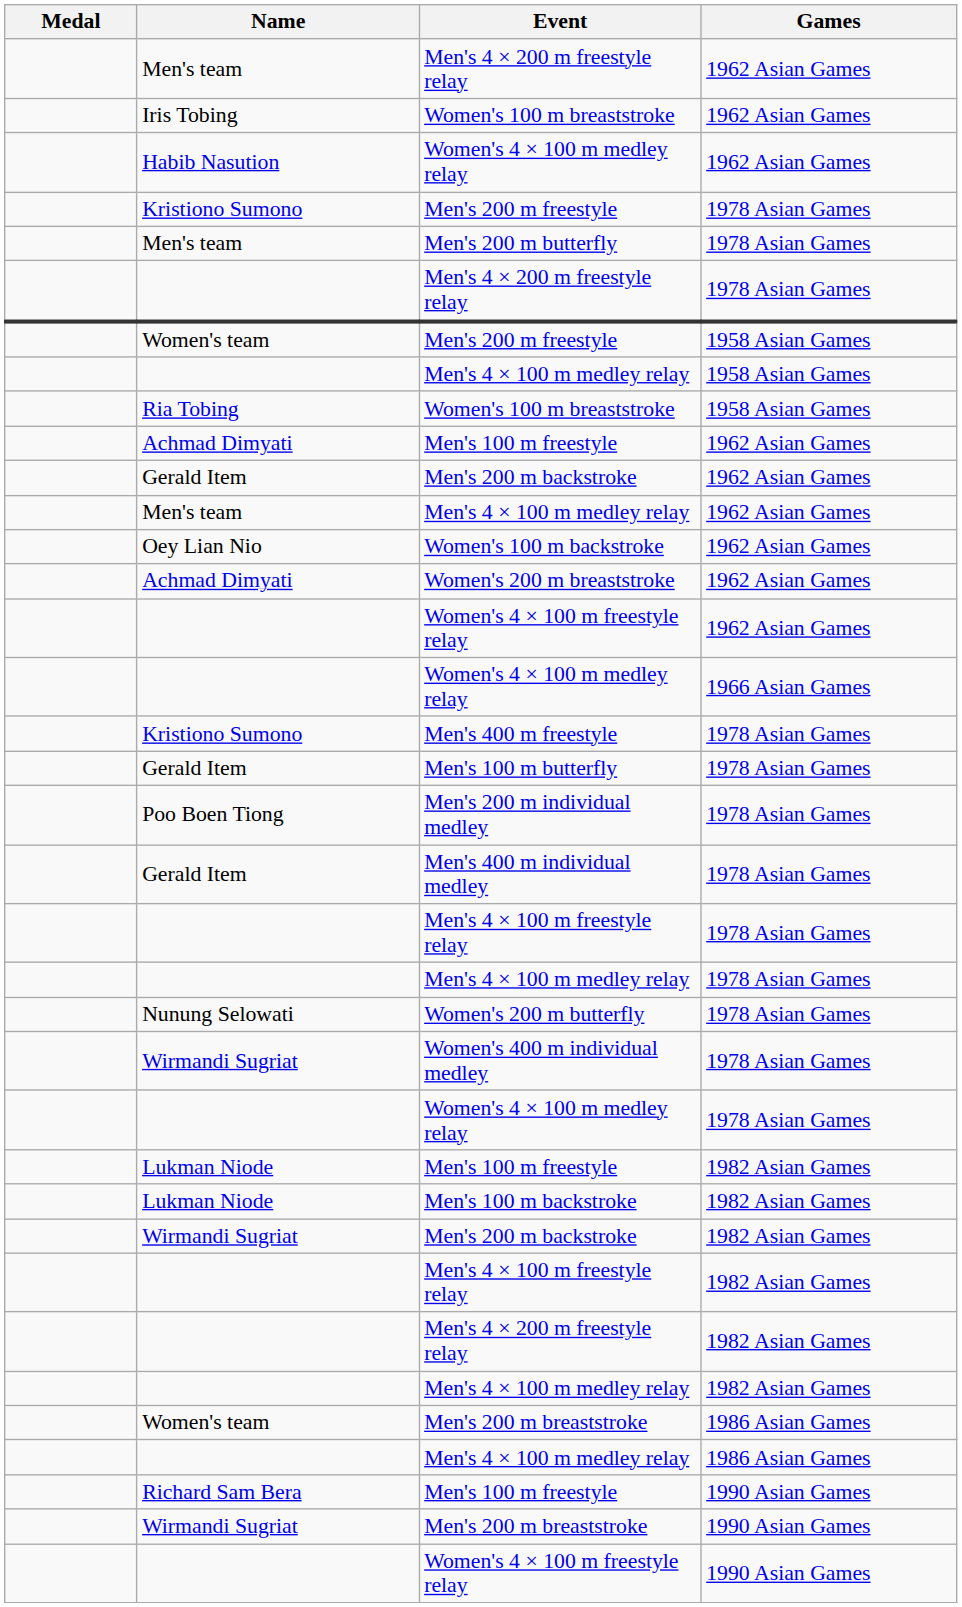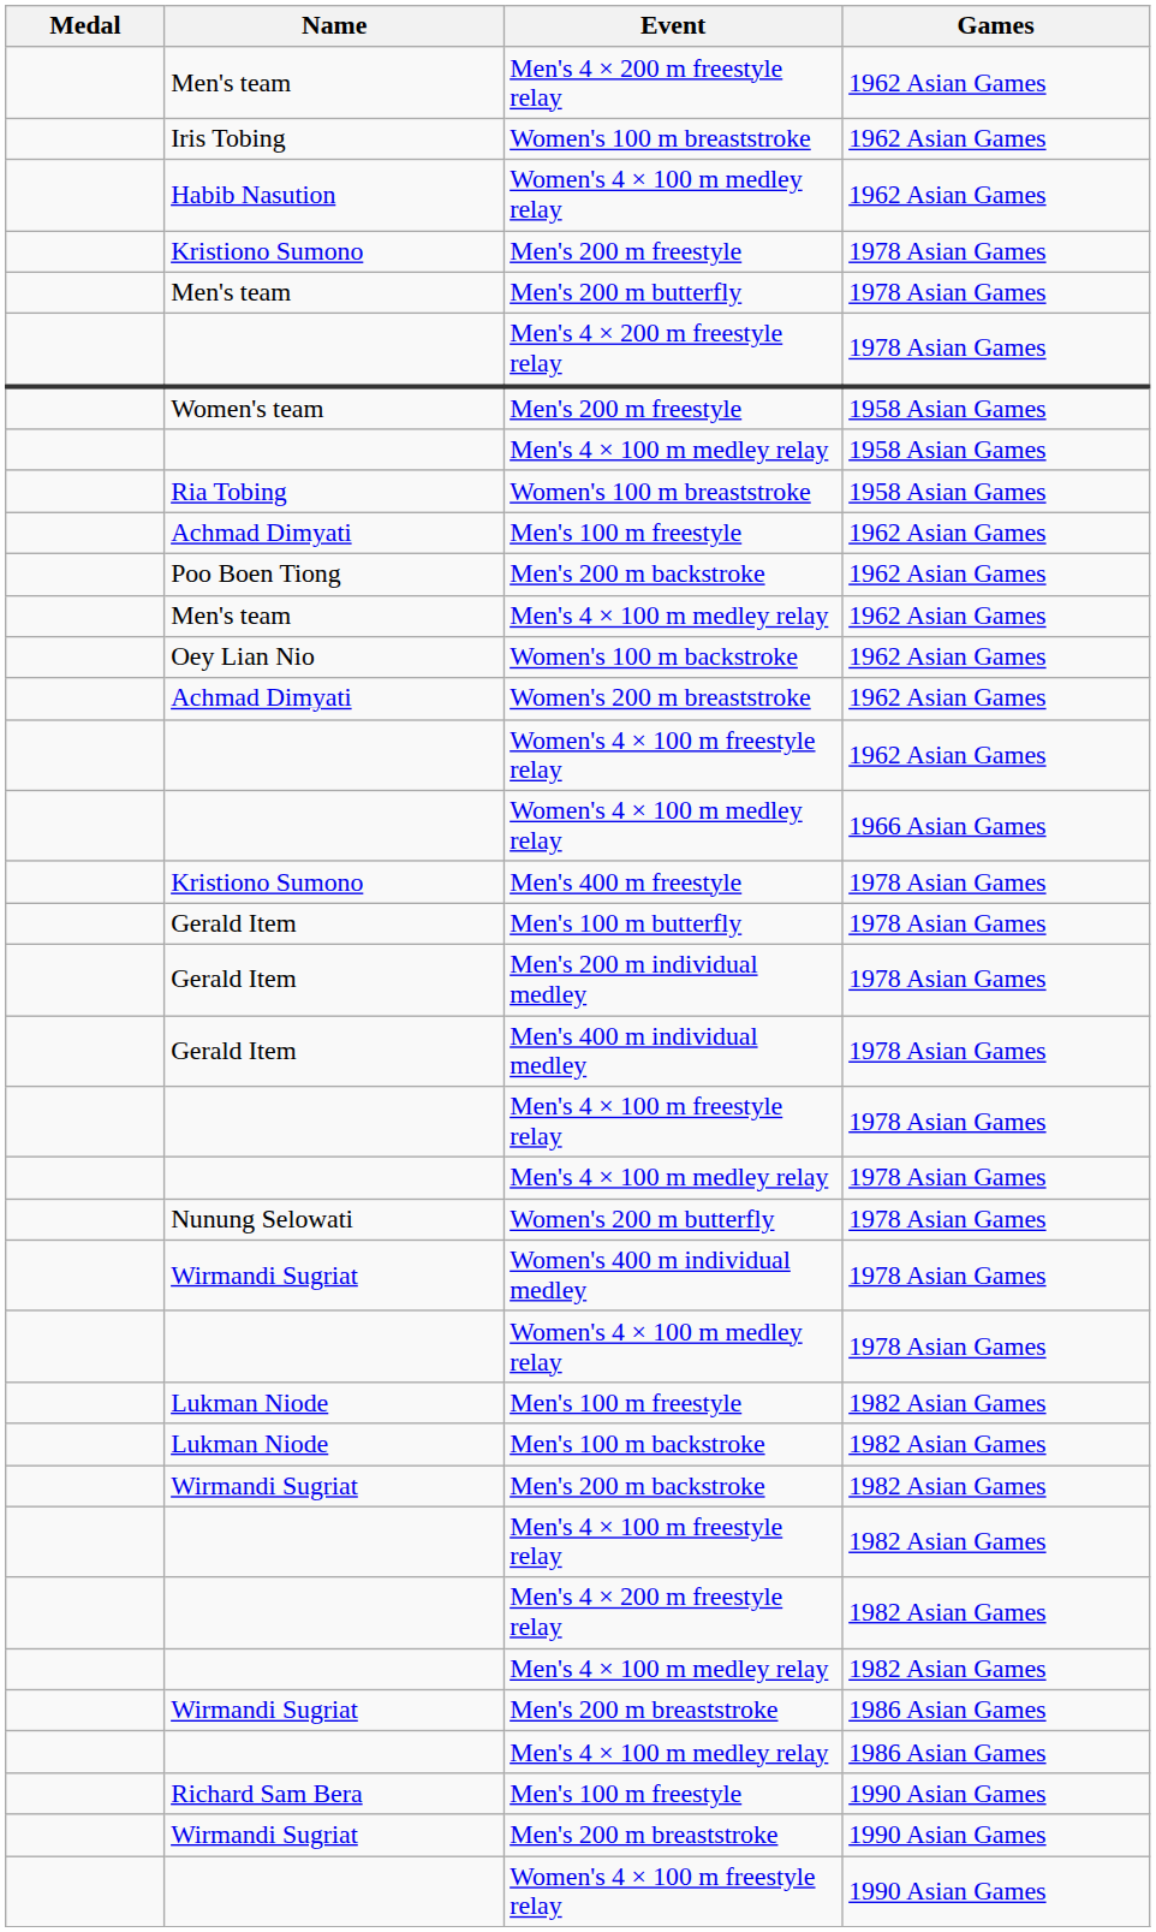Men's 200 m backstroke / 1962 Asian Games | Name: Gerald Item -> Poo Boen Tiong
Men's 200 m individual medley | Name: Poo Boen Tiong -> Gerald Item
Men's 200 m breaststroke / 1986 Asian Games | Name: Women's team -> Wirmandi Sugriat
